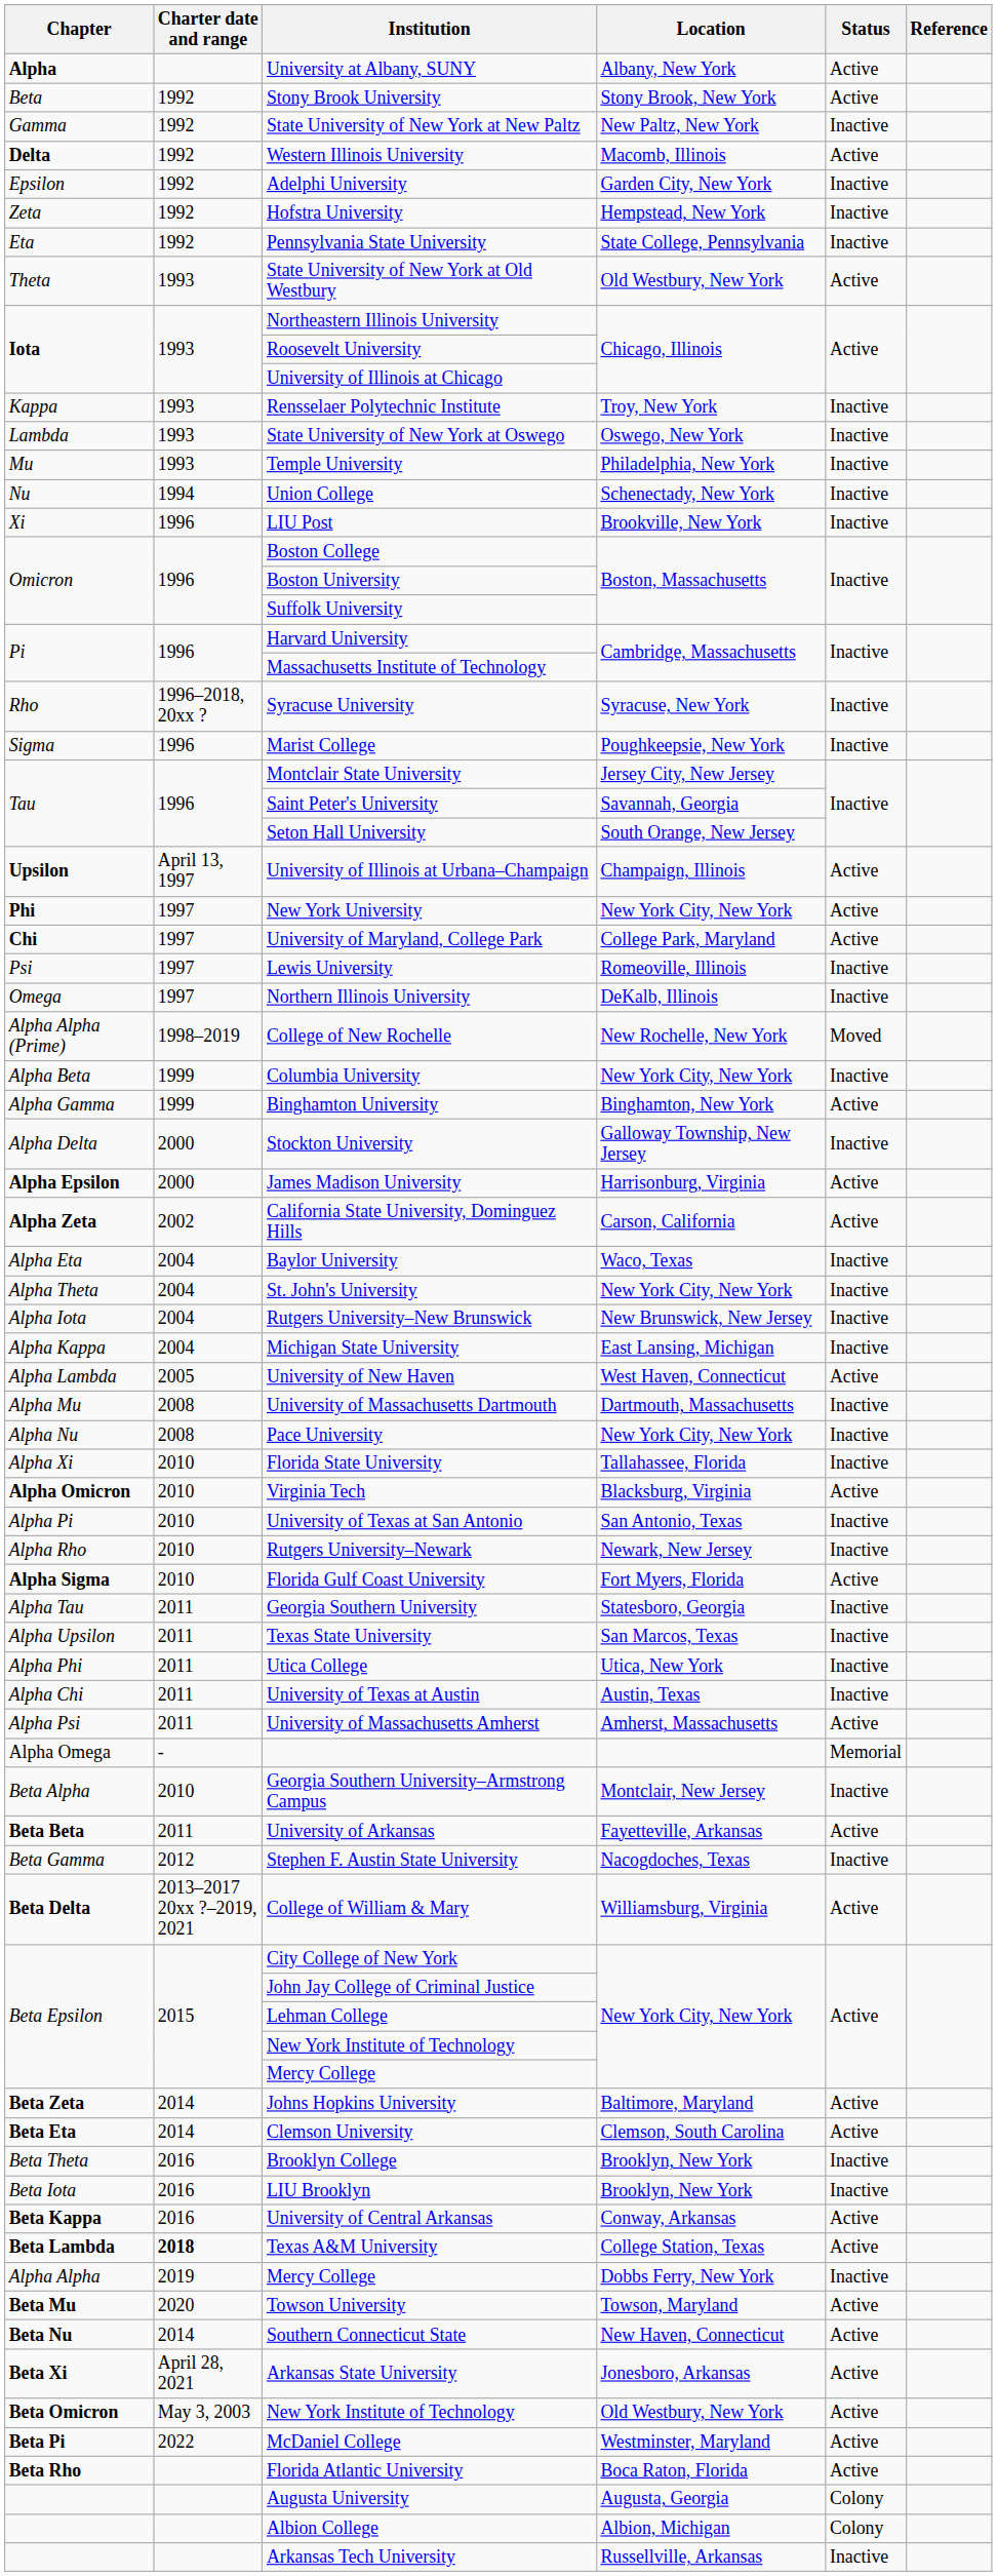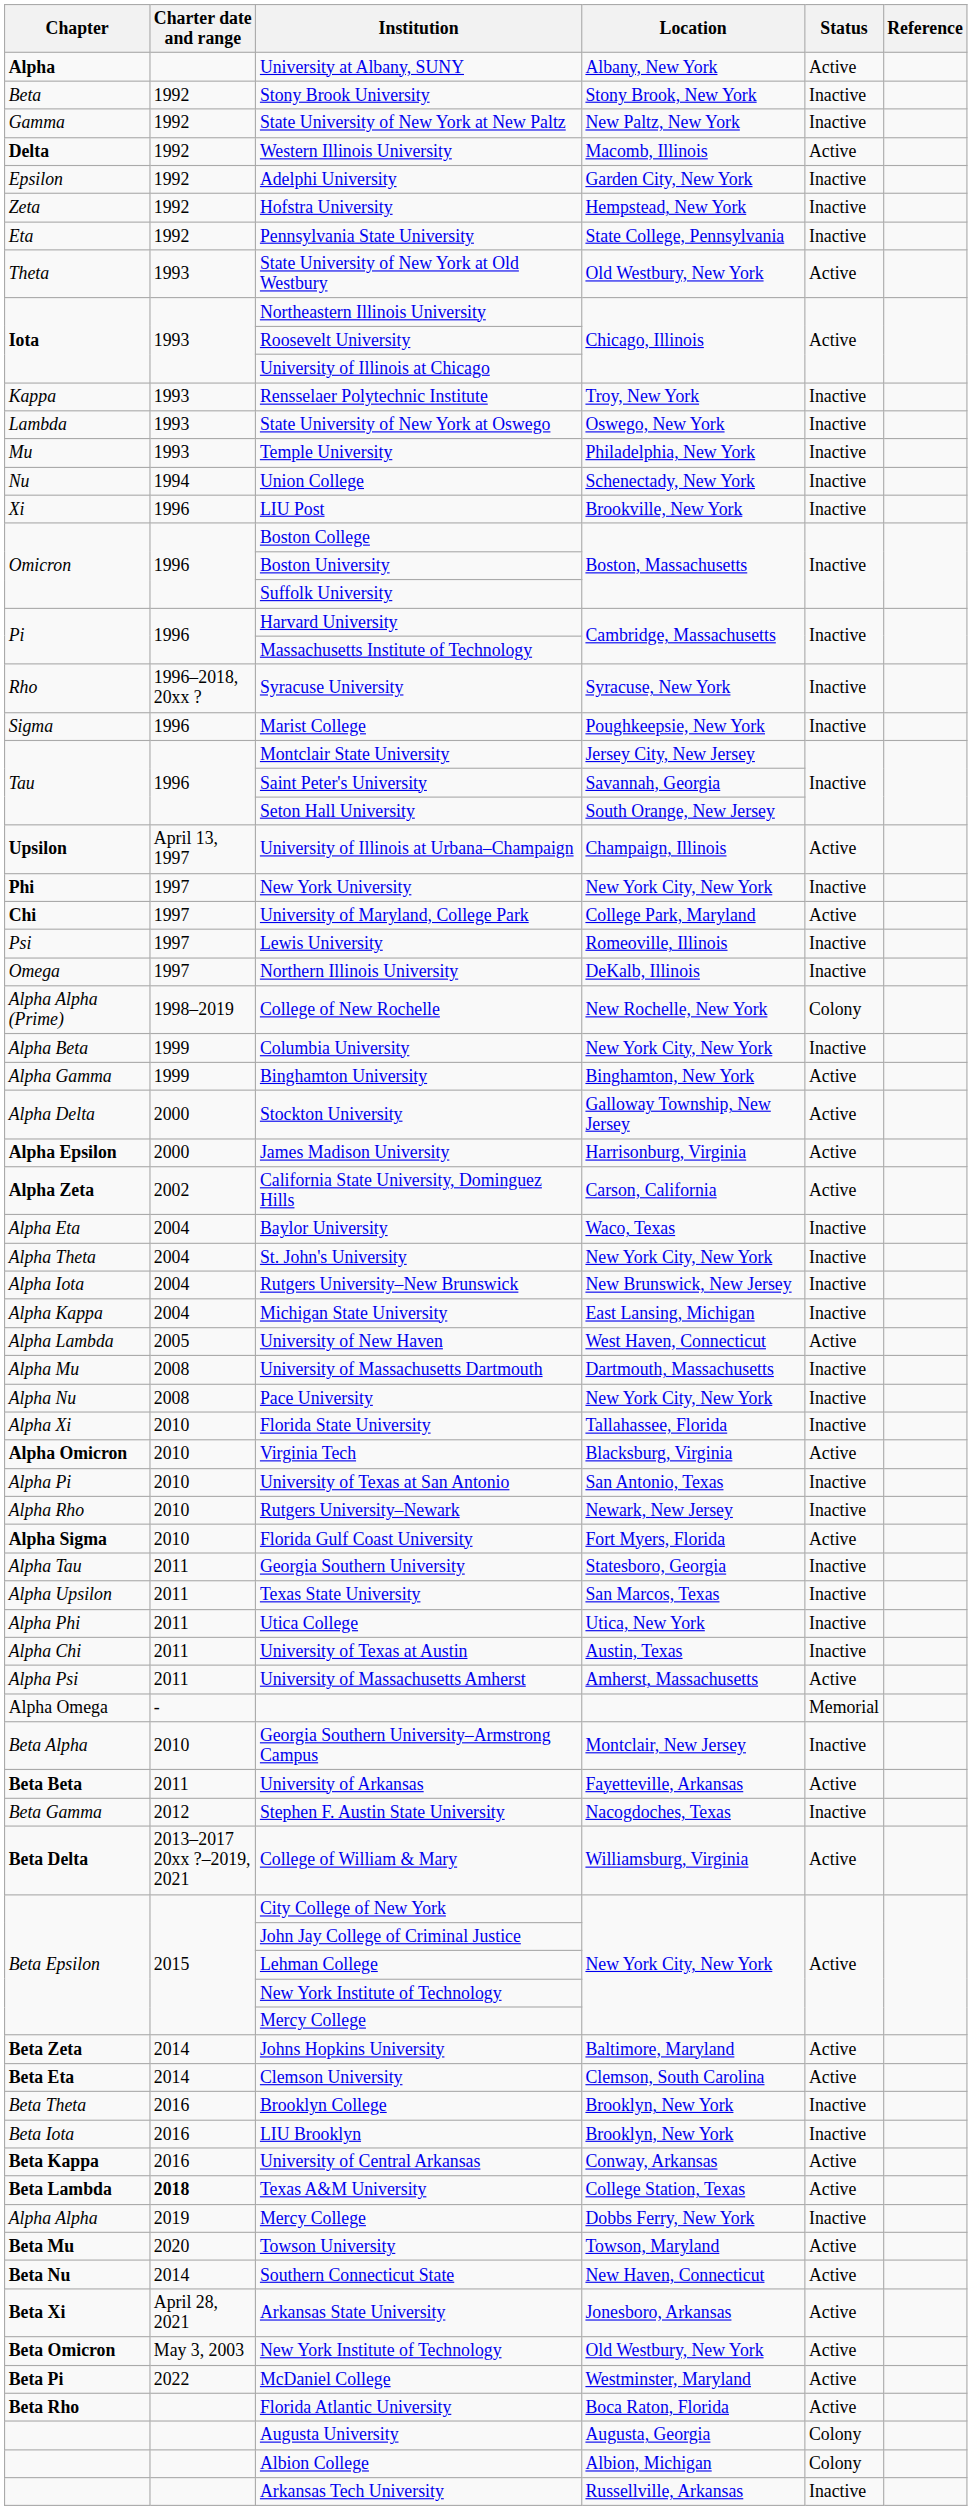Stony Brook University | Status: Active -> Inactive
New York University | Status: Active -> Inactive
College of New Rochelle | Status: Moved -> Colony
Stockton University | Status: Inactive -> Active
